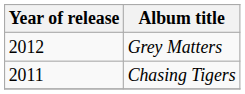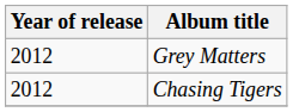Chasing Tigers | Year of release: 2011 -> 2012
